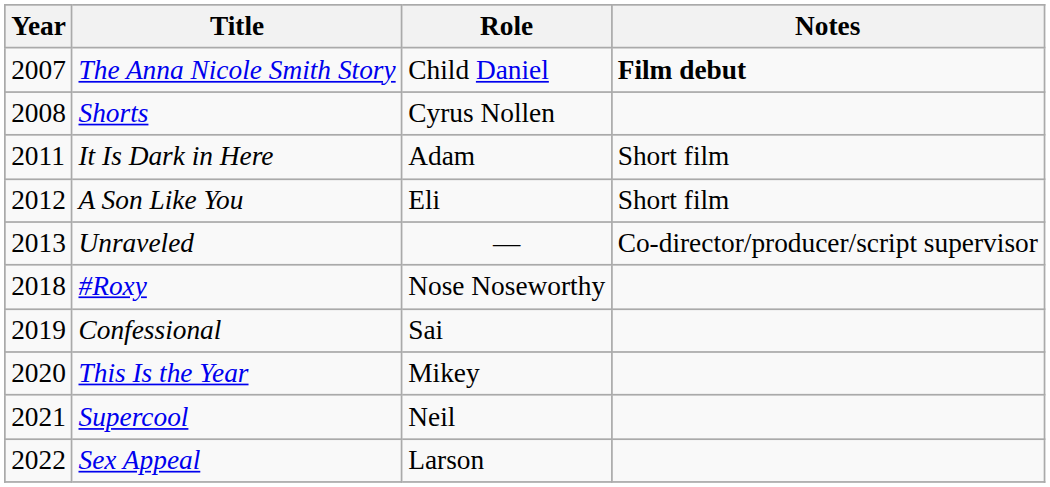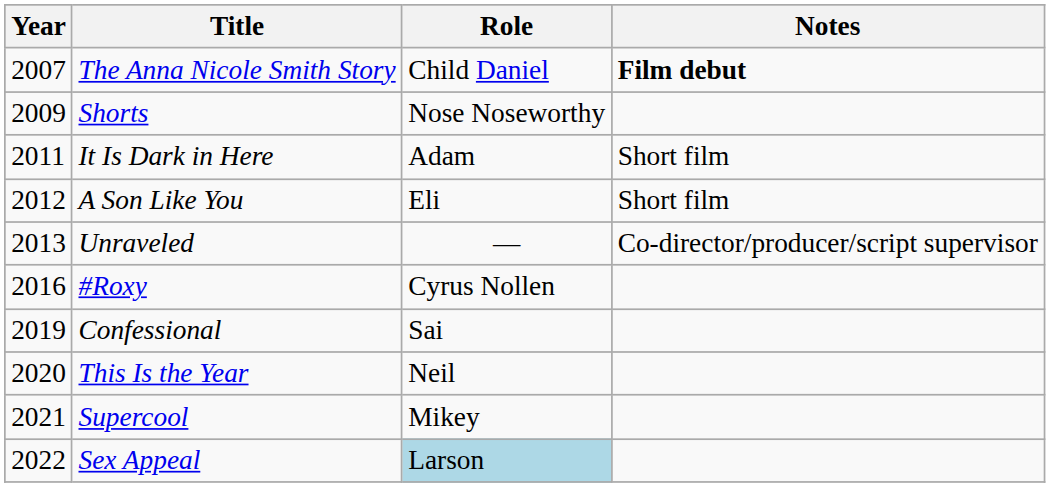Shorts | Year: 2008 -> 2009
Shorts | Role: Cyrus Nollen -> Nose Noseworthy
#Roxy | Year: 2018 -> 2016
#Roxy | Role: Nose Noseworthy -> Cyrus Nollen
This Is the Year | Role: Mikey -> Neil
Supercool | Role: Neil -> Mikey
Sex Appeal | Role: no background -> lightblue background
